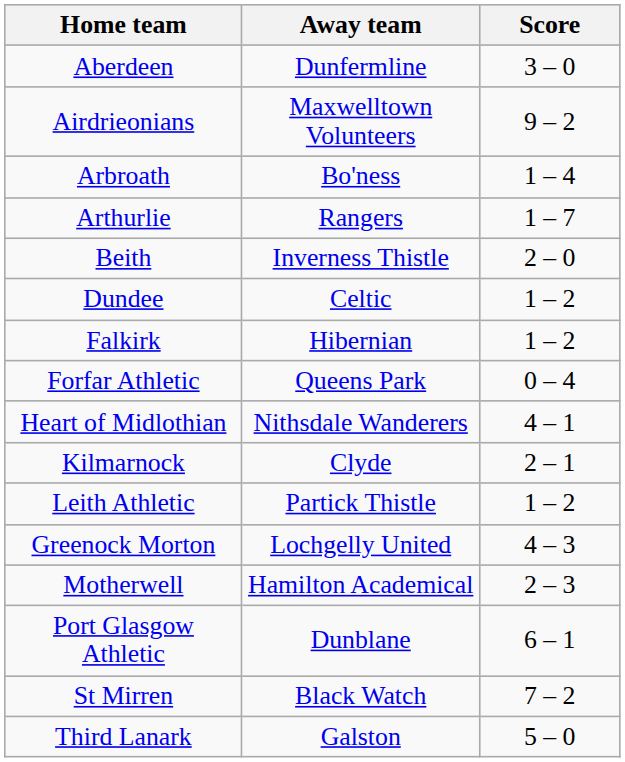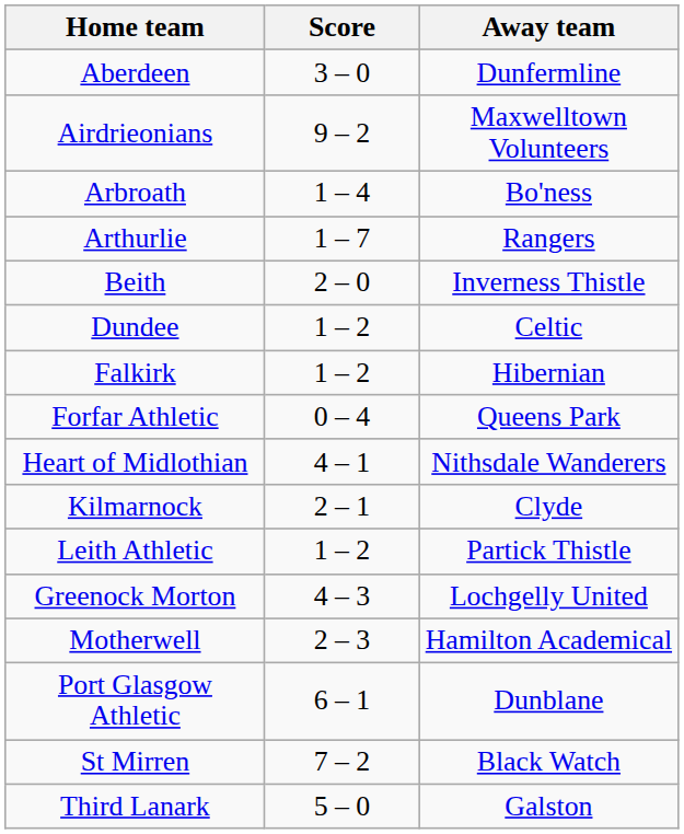columns swapped: Score <-> Away team
